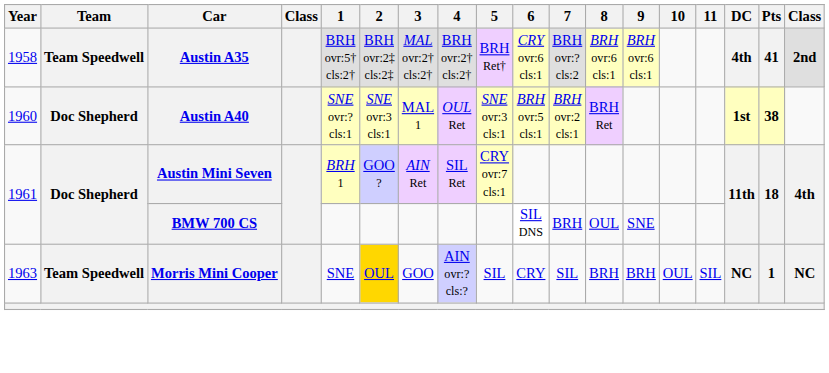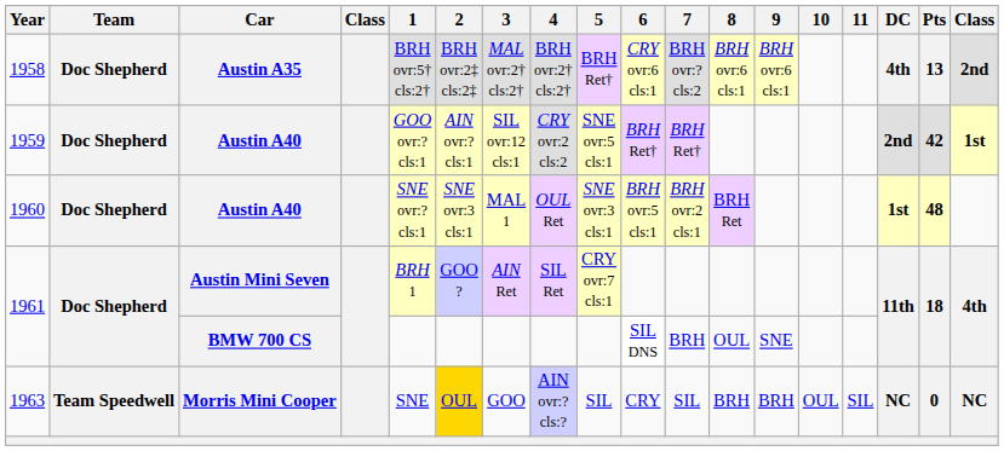1958 | Team: Team Speedwell -> Doc Shepherd
1958 | Pts: 41 -> 13
+ row: 1959 | Doc Shepherd | Austin A40 | GOO ovr:? cls:1 | AIN ovr:? cls:1 | SIL ovr:12 cls:1 | CRY ovr:2 cls:2 | SNE ovr:5 cls:1 | BRH Ret† | BRH Ret† | 2nd | 42 | 1st
1960 | Pts: 38 -> 48
1963 | Pts: 1 -> 0
